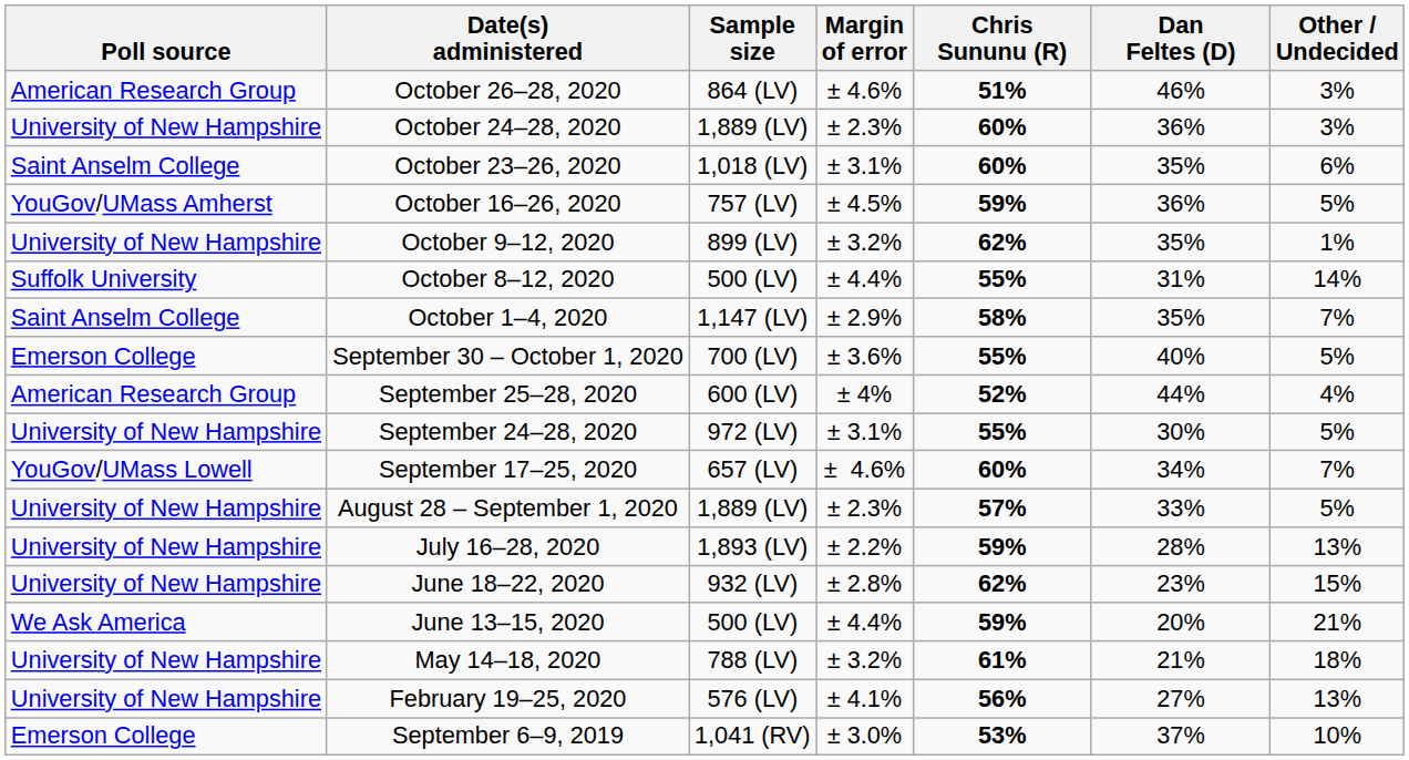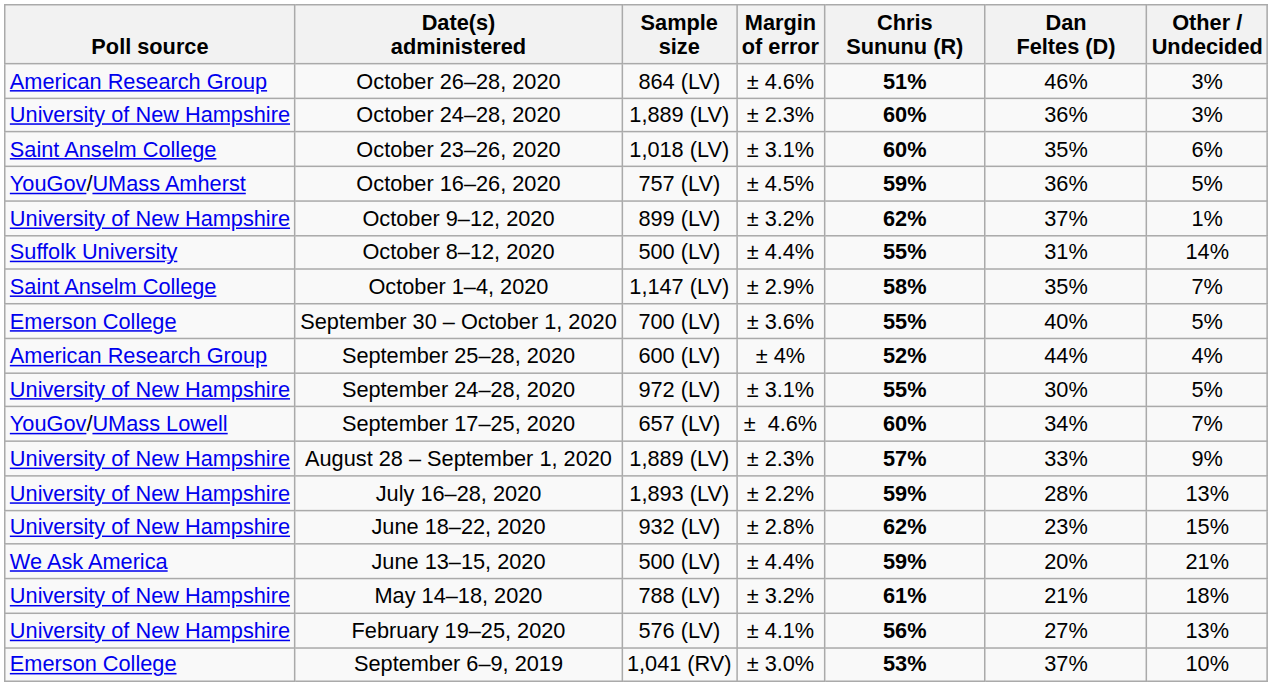October 9–12, 2020 | Dan Feltes (D): 35% -> 37%
August 28 – September 1, 2020 | Other / Undecided: 5% -> 9%
